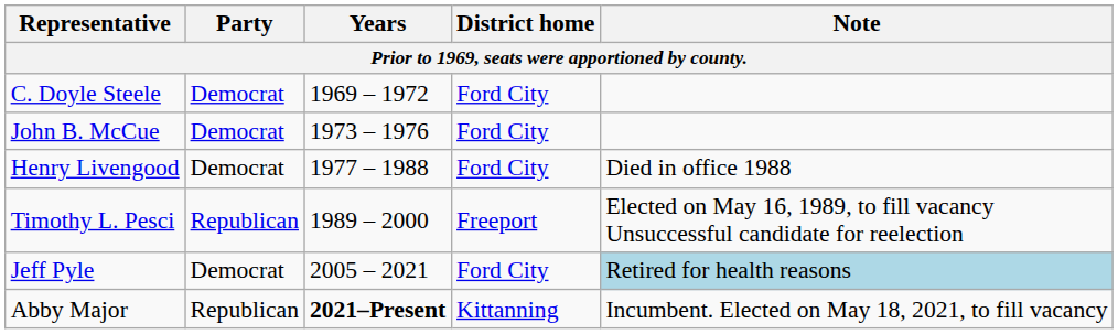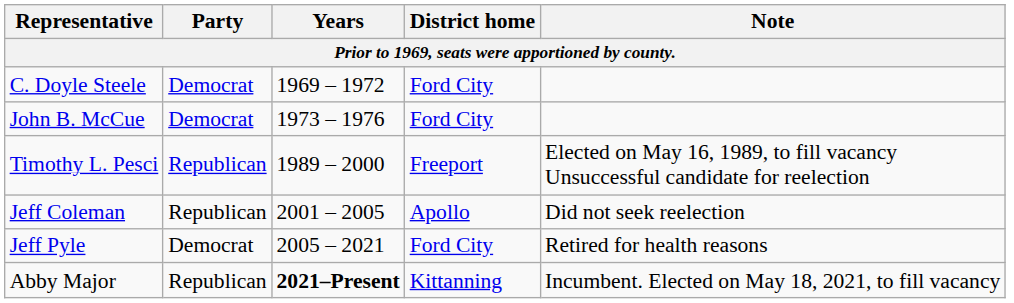- row: Henry Livengood | Democrat | 1977 – 1988 | Ford City | Died in office 1988
+ row: Jeff Coleman | Republican | 2001 – 2005 | Apollo | Did not seek reelection
Jeff Pyle | Note: lightblue background -> no background
